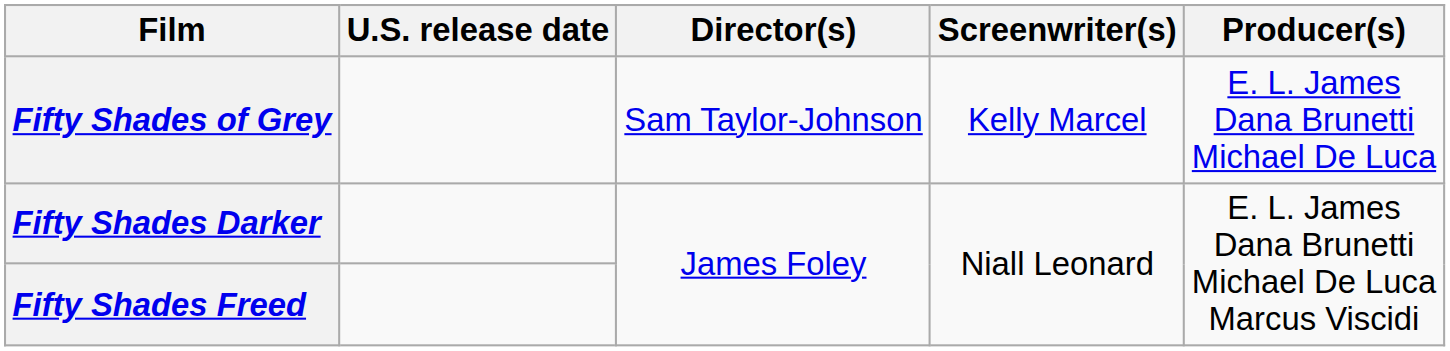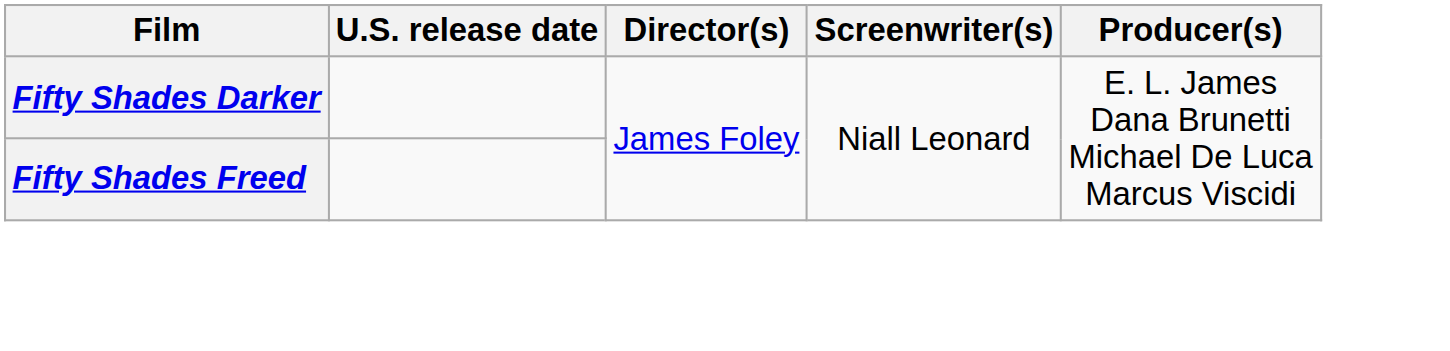- row: Fifty Shades of Grey | Sam Taylor-Johnson | Kelly Marcel | E. L. James Dana Brunetti Michael De Luca
